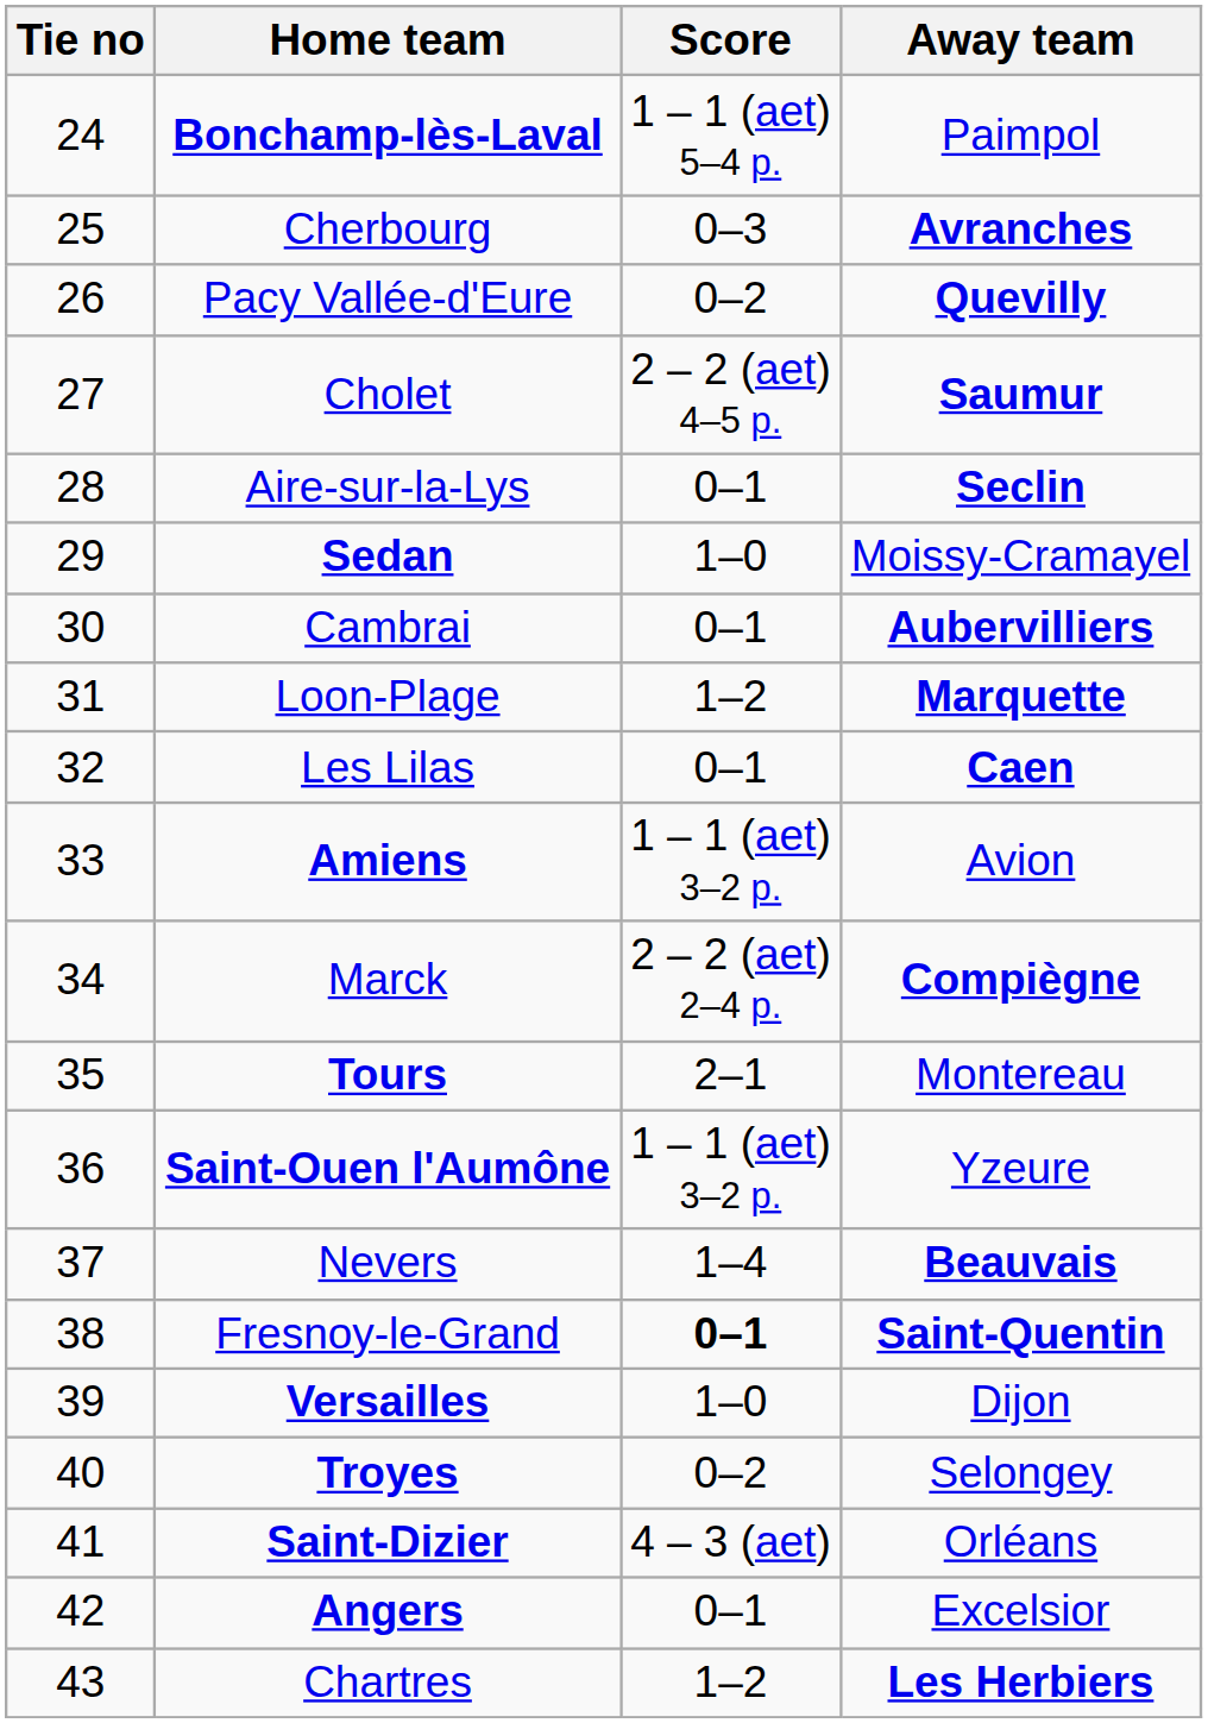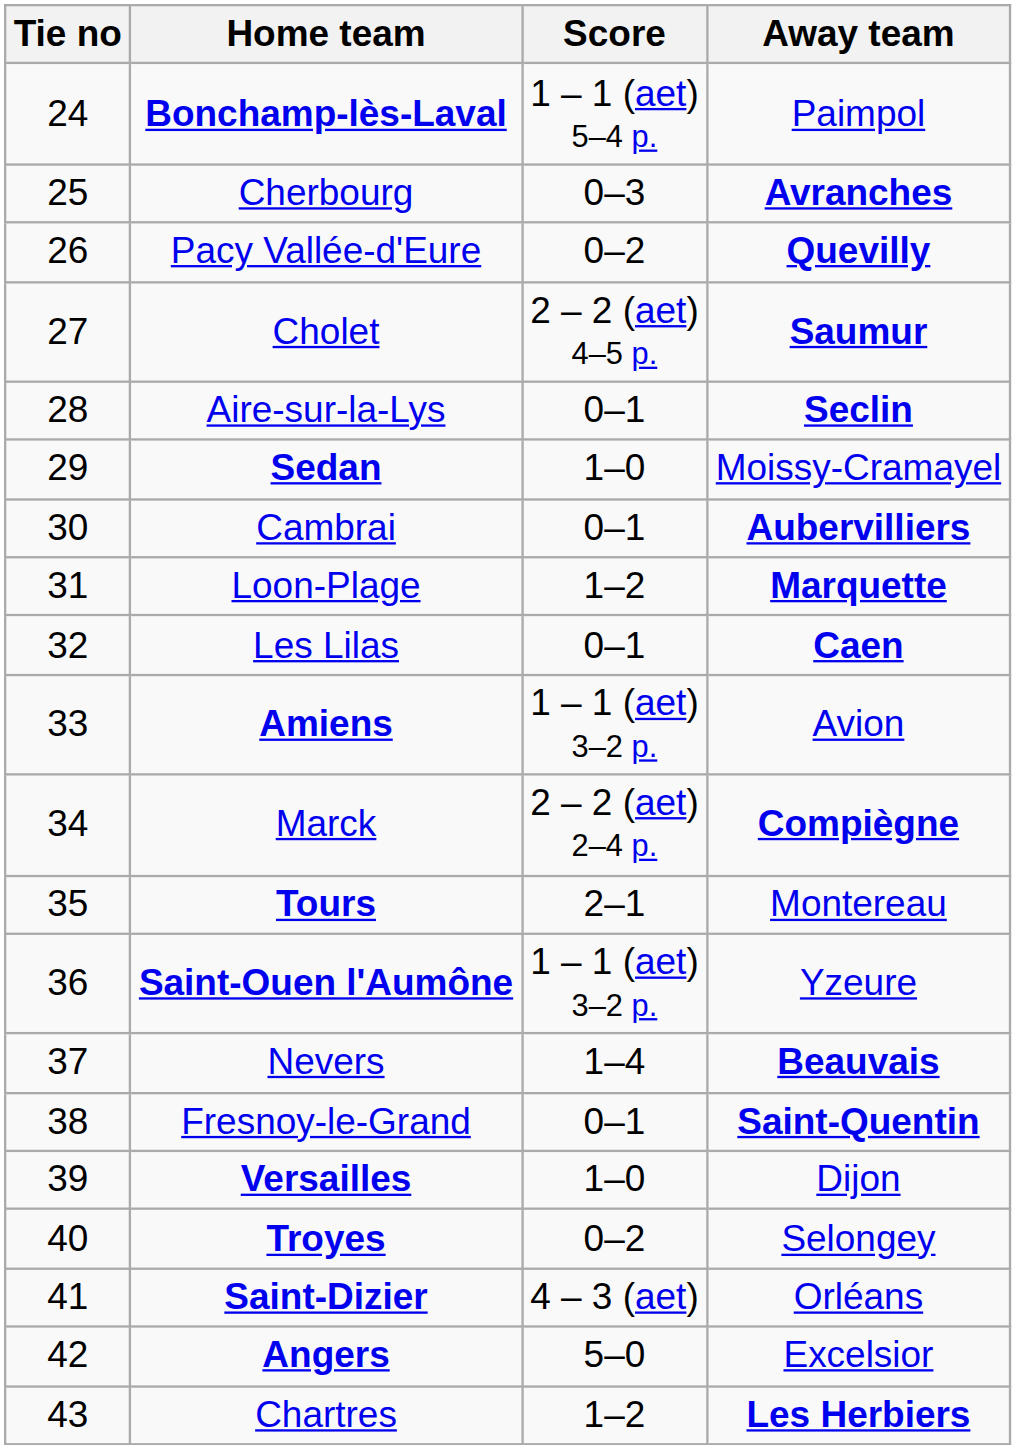Fresnoy-le-Grand | Score: bold -> normal
Angers | Score: 0–1 -> 5–0
